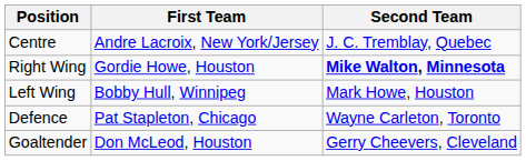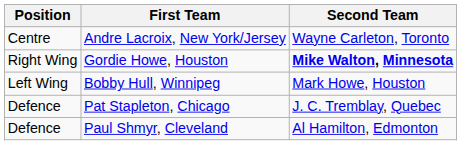Andre Lacroix, New York/Jersey | Second Team: J. C. Tremblay, Quebec -> Wayne Carleton, Toronto
Pat Stapleton, Chicago | Second Team: Wayne Carleton, Toronto -> J. C. Tremblay, Quebec
+ row: Defence | Paul Shmyr, Cleveland | Al Hamilton, Edmonton
- row: Goaltender | Don McLeod, Houston | Gerry Cheevers, Cleveland
